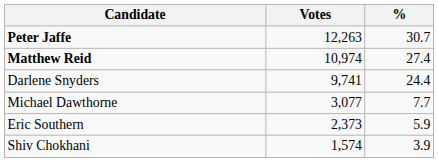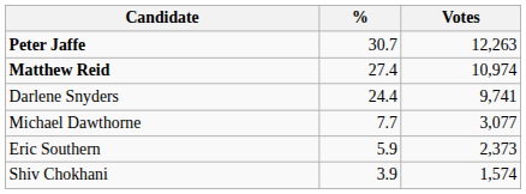columns swapped: Votes <-> %
